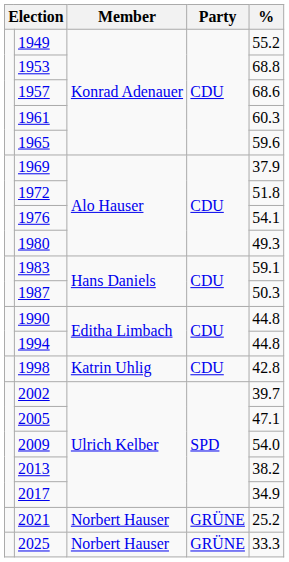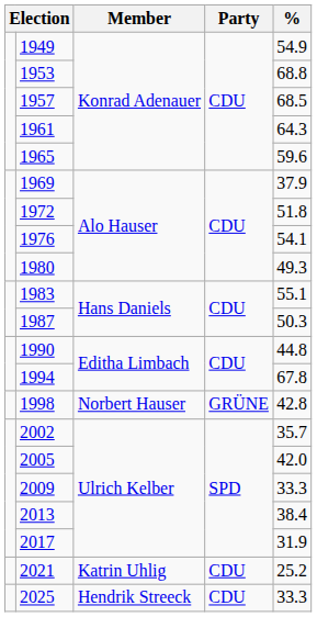1949 | %: 55.2 -> 54.9
1957 | %: 68.6 -> 68.5
1961 | %: 60.3 -> 64.3
1983 | %: 59.1 -> 55.1
1994 | %: 44.8 -> 67.8
1998 | Member: Katrin Uhlig -> Norbert Hauser
1998 | Party: CDU -> GRÜNE
2002 | %: 39.7 -> 35.7
2005 | %: 47.1 -> 42.0
2009 | %: 54.0 -> 33.3
2013 | %: 38.2 -> 38.4
2017 | %: 34.9 -> 31.9
2021 | Member: Norbert Hauser -> Katrin Uhlig
2021 | Party: GRÜNE -> CDU
2025 | Member: Norbert Hauser -> Hendrik Streeck
2025 | Party: GRÜNE -> CDU
